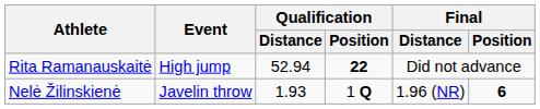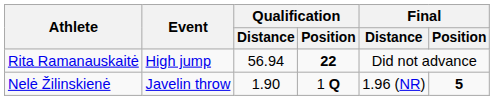Rita Ramanauskaitė | Qualification / Distance: 52.94 -> 56.94
Nelė Žilinskienė | Qualification / Distance: 1.93 -> 1.90
Nelė Žilinskienė | Final / Position: 6 -> 5
